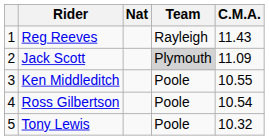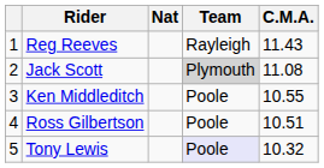Jack Scott | C.M.A.: 11.09 -> 11.08
Ross Gilbertson | C.M.A.: 10.54 -> 10.51
Tony Lewis | Team: no background -> lavender background
